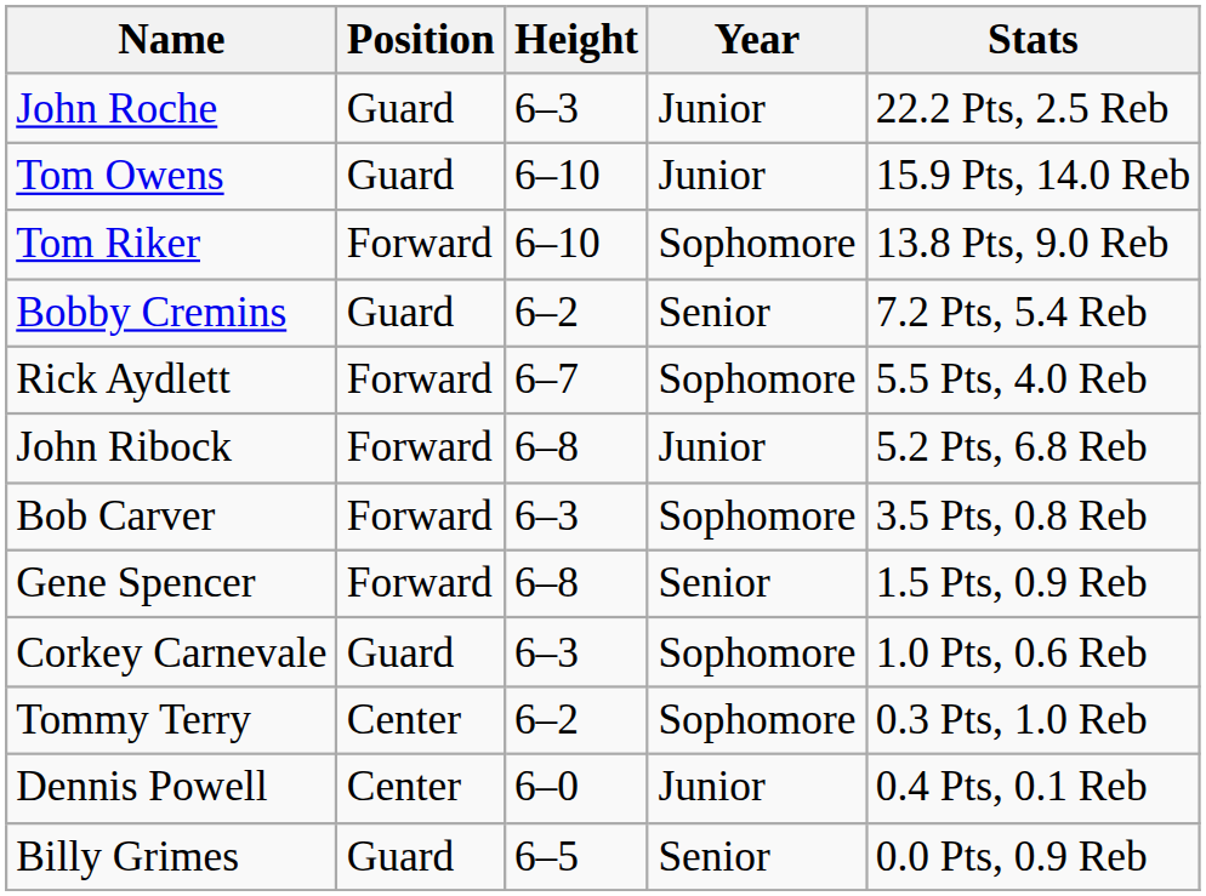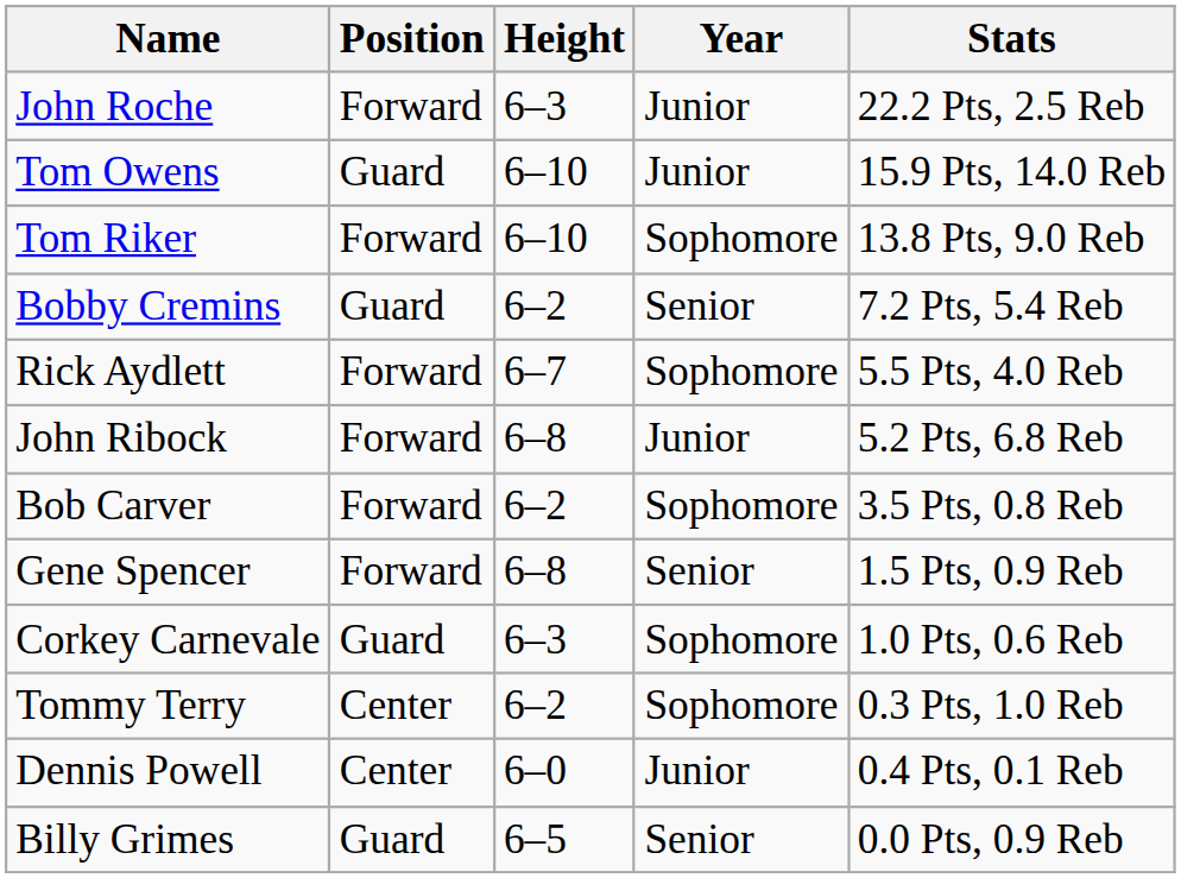John Roche | Position: Guard -> Forward
Bob Carver | Height: 6–3 -> 6–2
